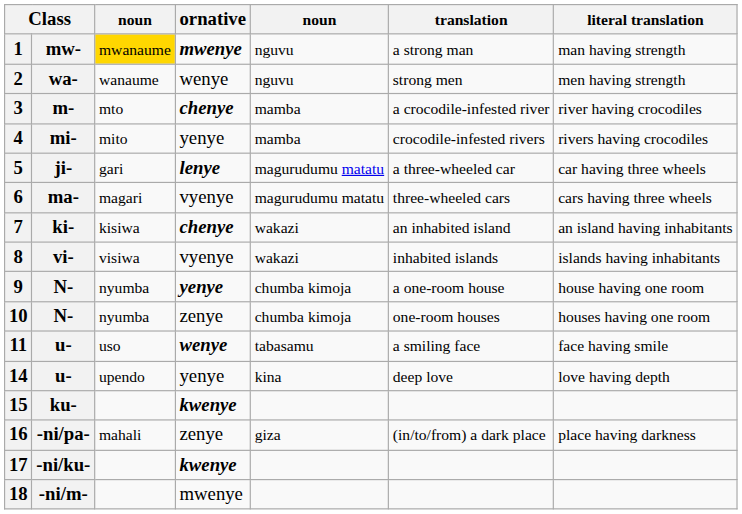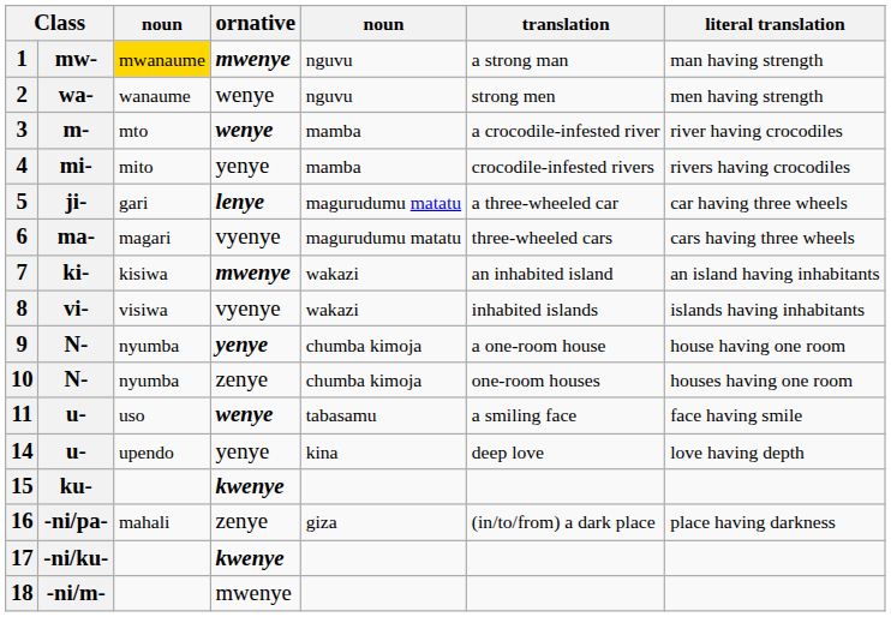3 | ornative: chenye -> wenye
7 | ornative: chenye -> mwenye
